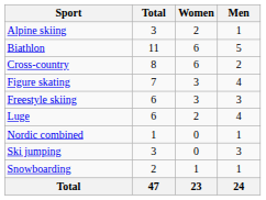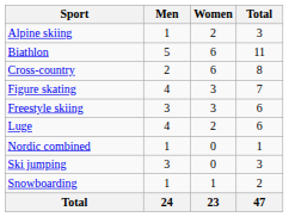columns swapped: Men <-> Total
